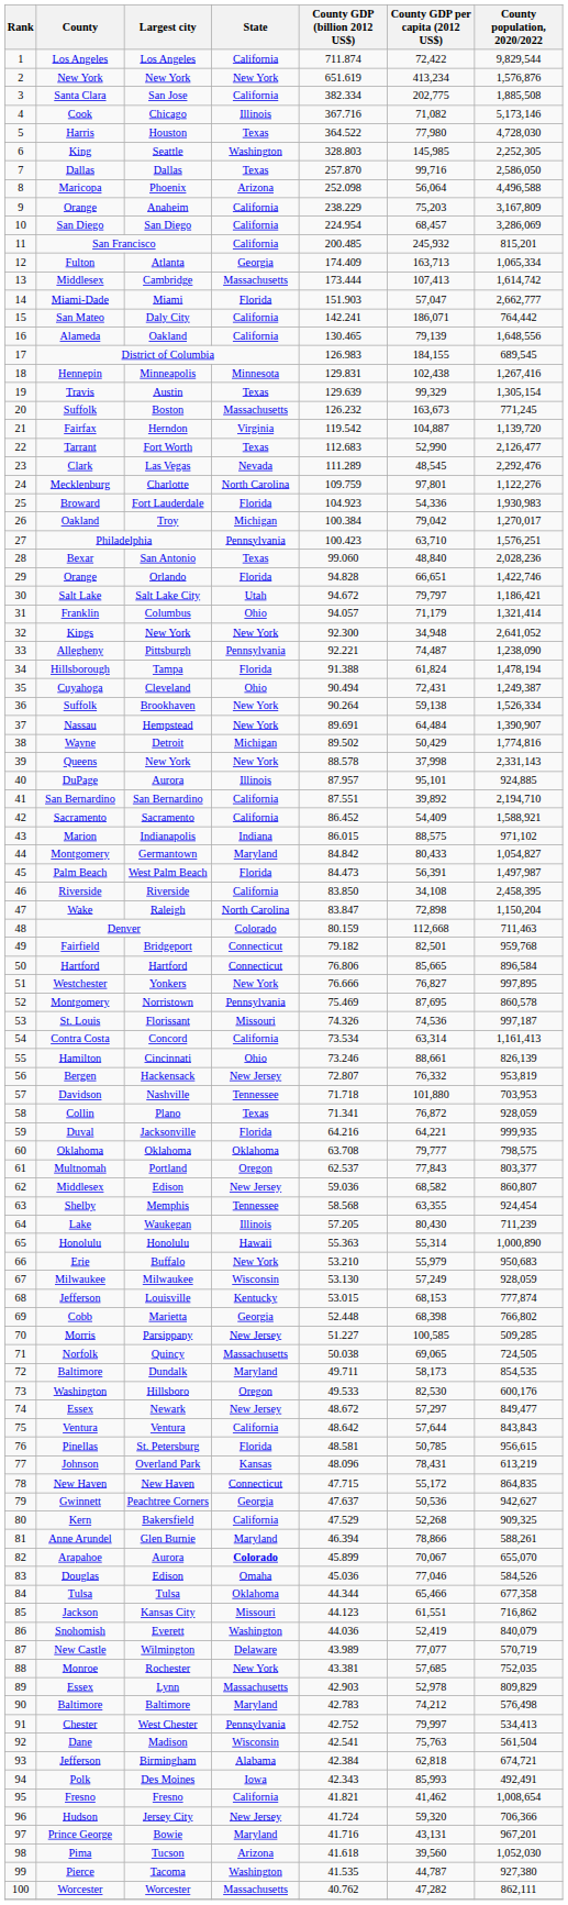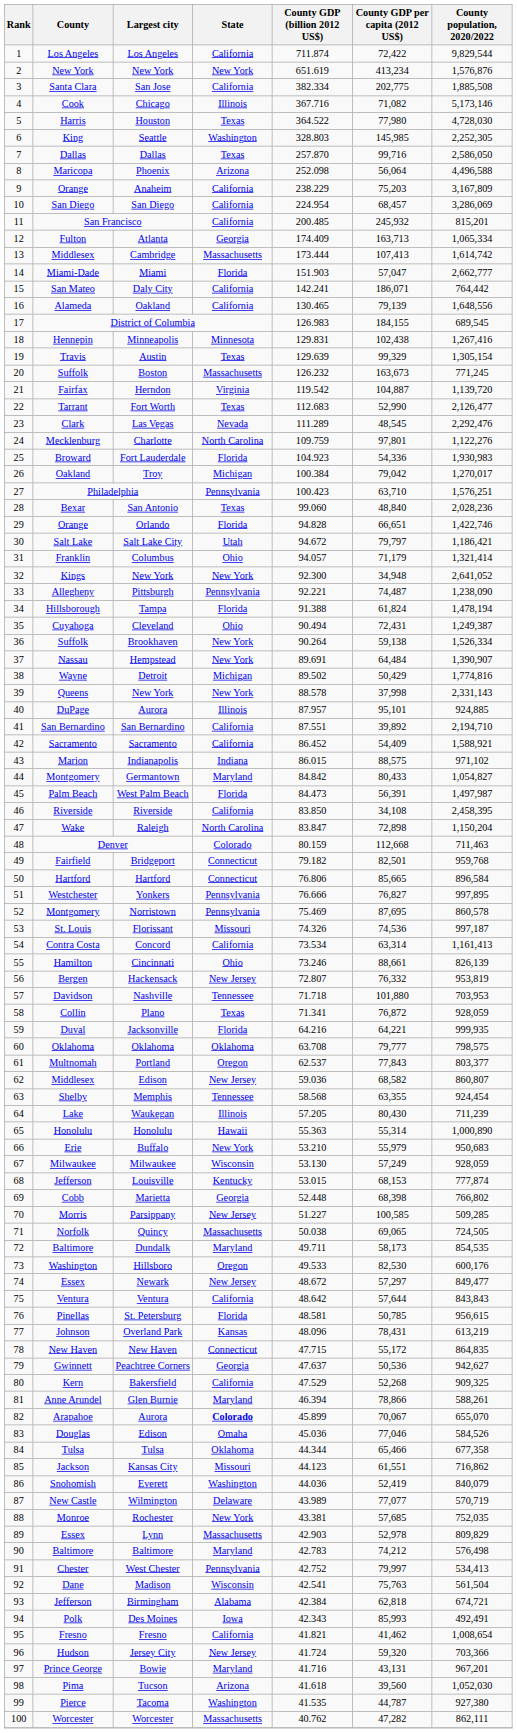Yonkers | State: New York -> Pennsylvania
Jersey City | County population, 2020/2022: 706,366 -> 703,366
